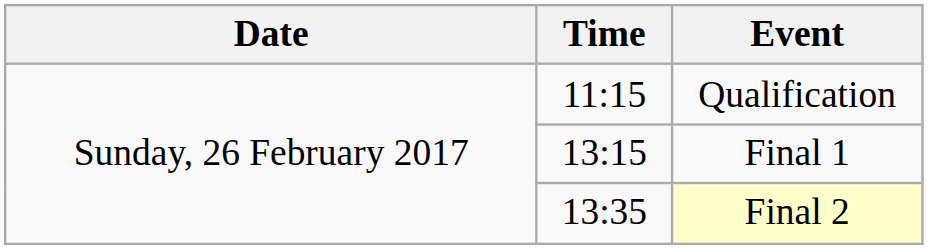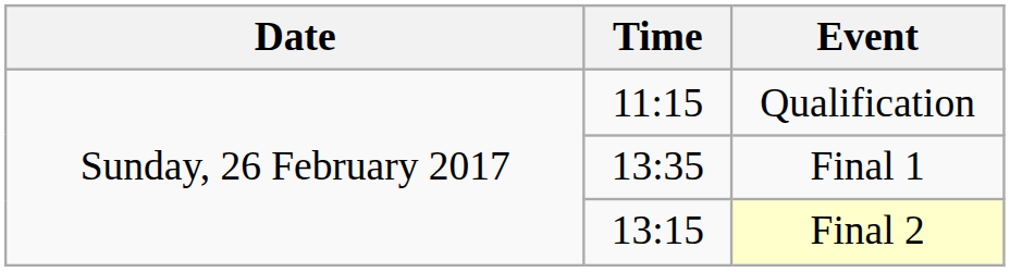Final 1 | Time: 13:15 -> 13:35
Final 2 | Time: 13:35 -> 13:15
